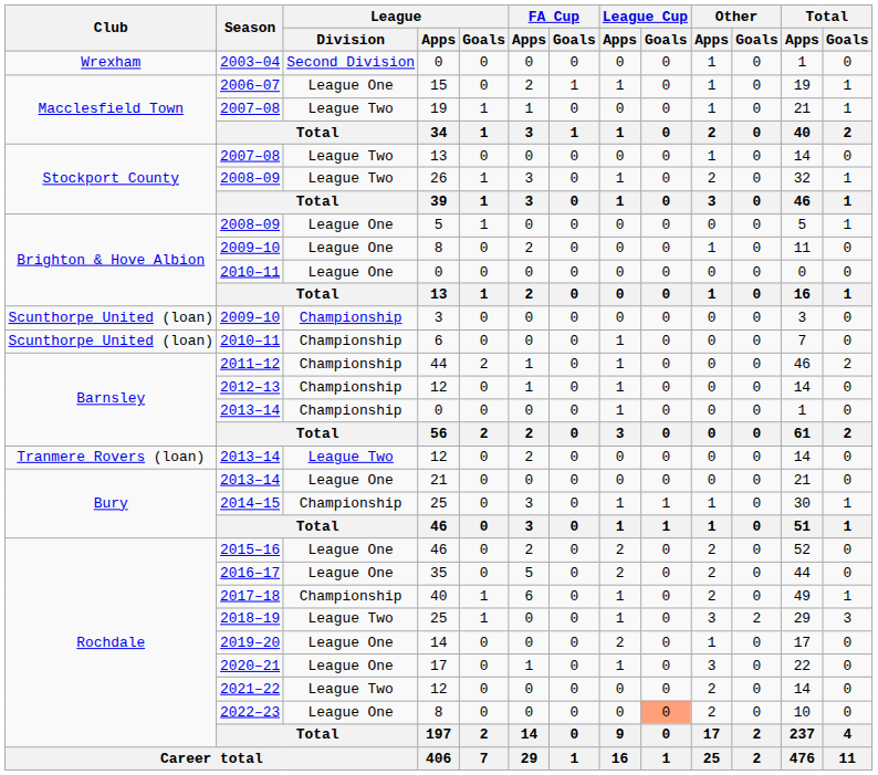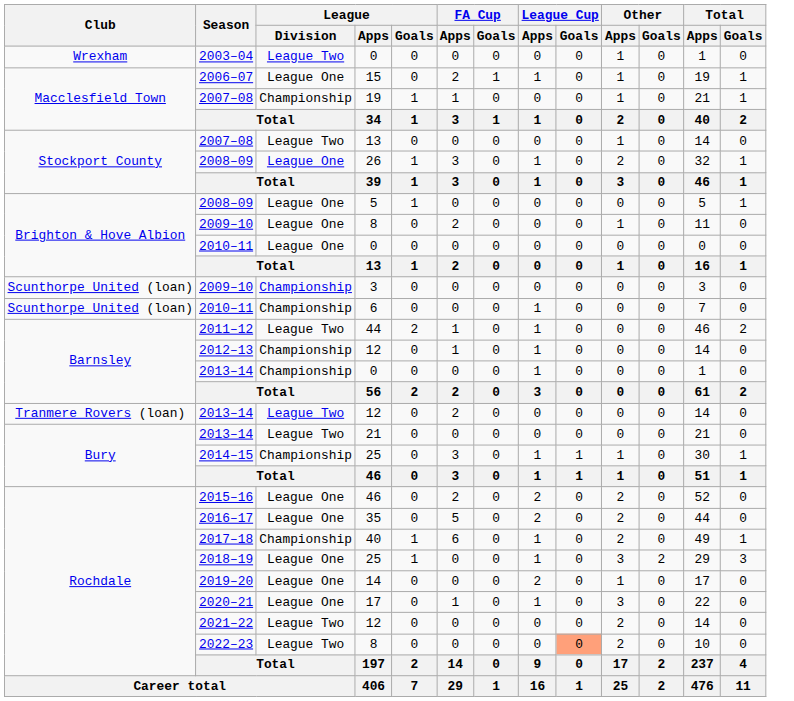2003–04 | League / Division: Second Division -> League Two
2007–08 / 19 | League / Division: League Two -> Championship
2008–09 / 26 | League / Division: League Two -> League One
2011–12 | League / Division: Championship -> League Two
2013–14 / 21 | League / Division: League One -> League Two
2018–19 | League / Division: League Two -> League One
2022–23 | League / Division: League One -> League Two
